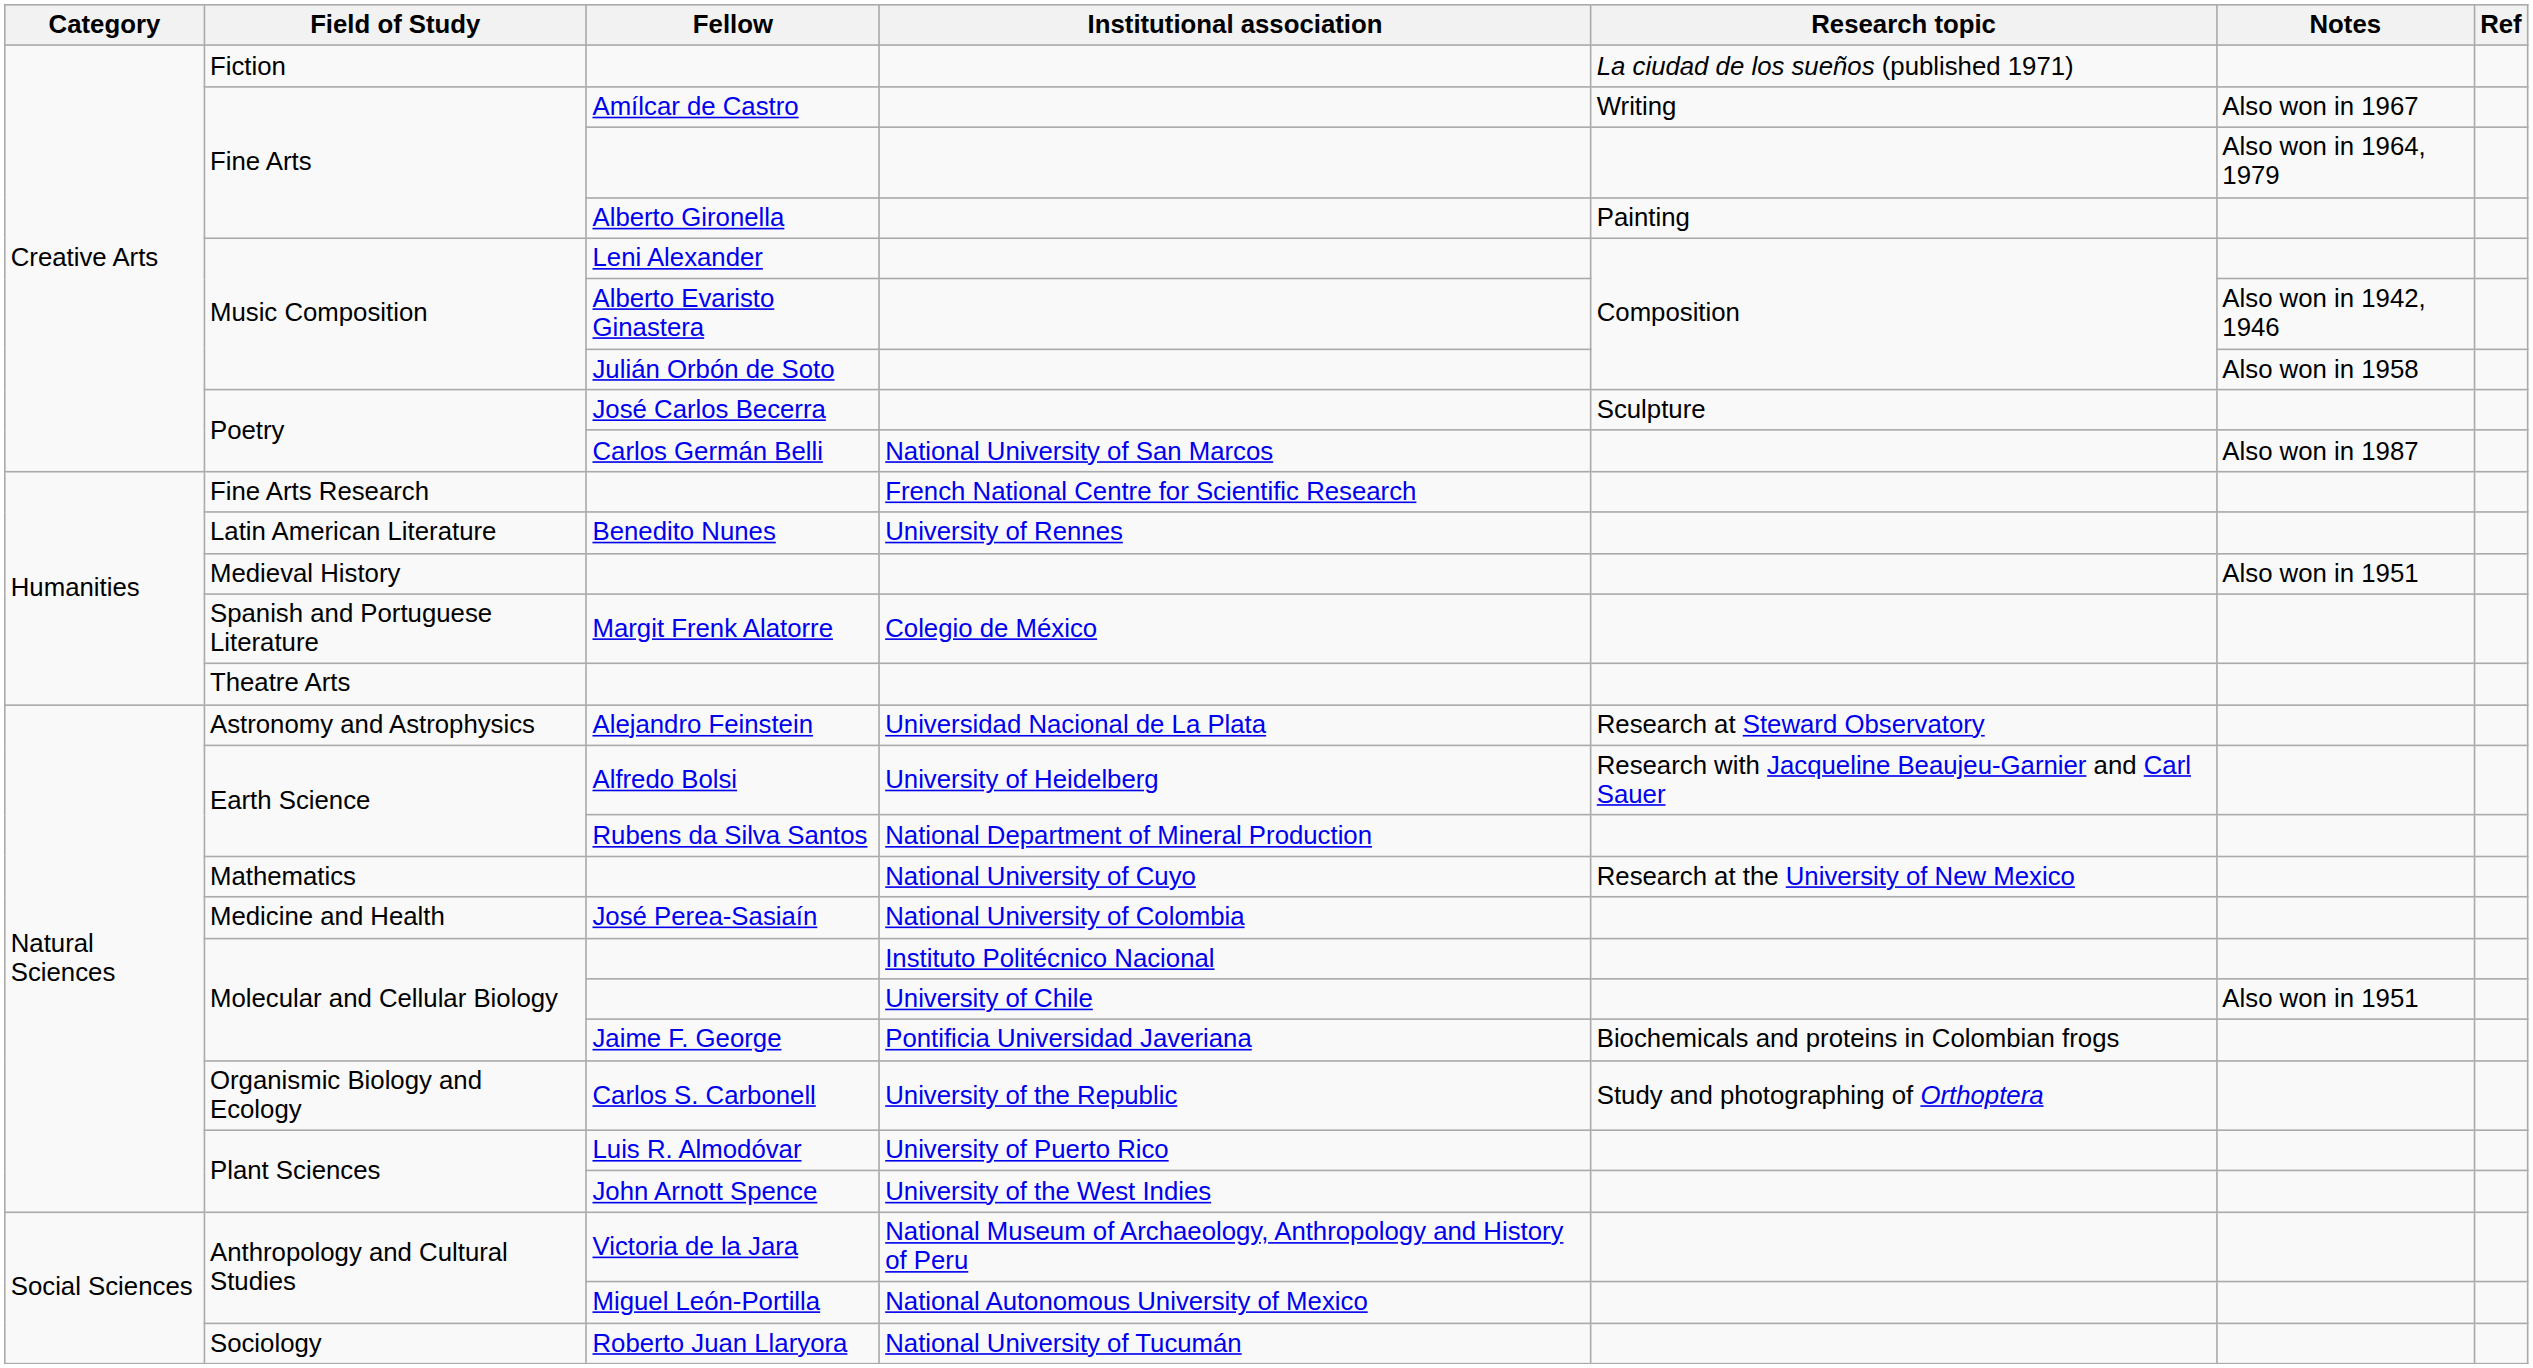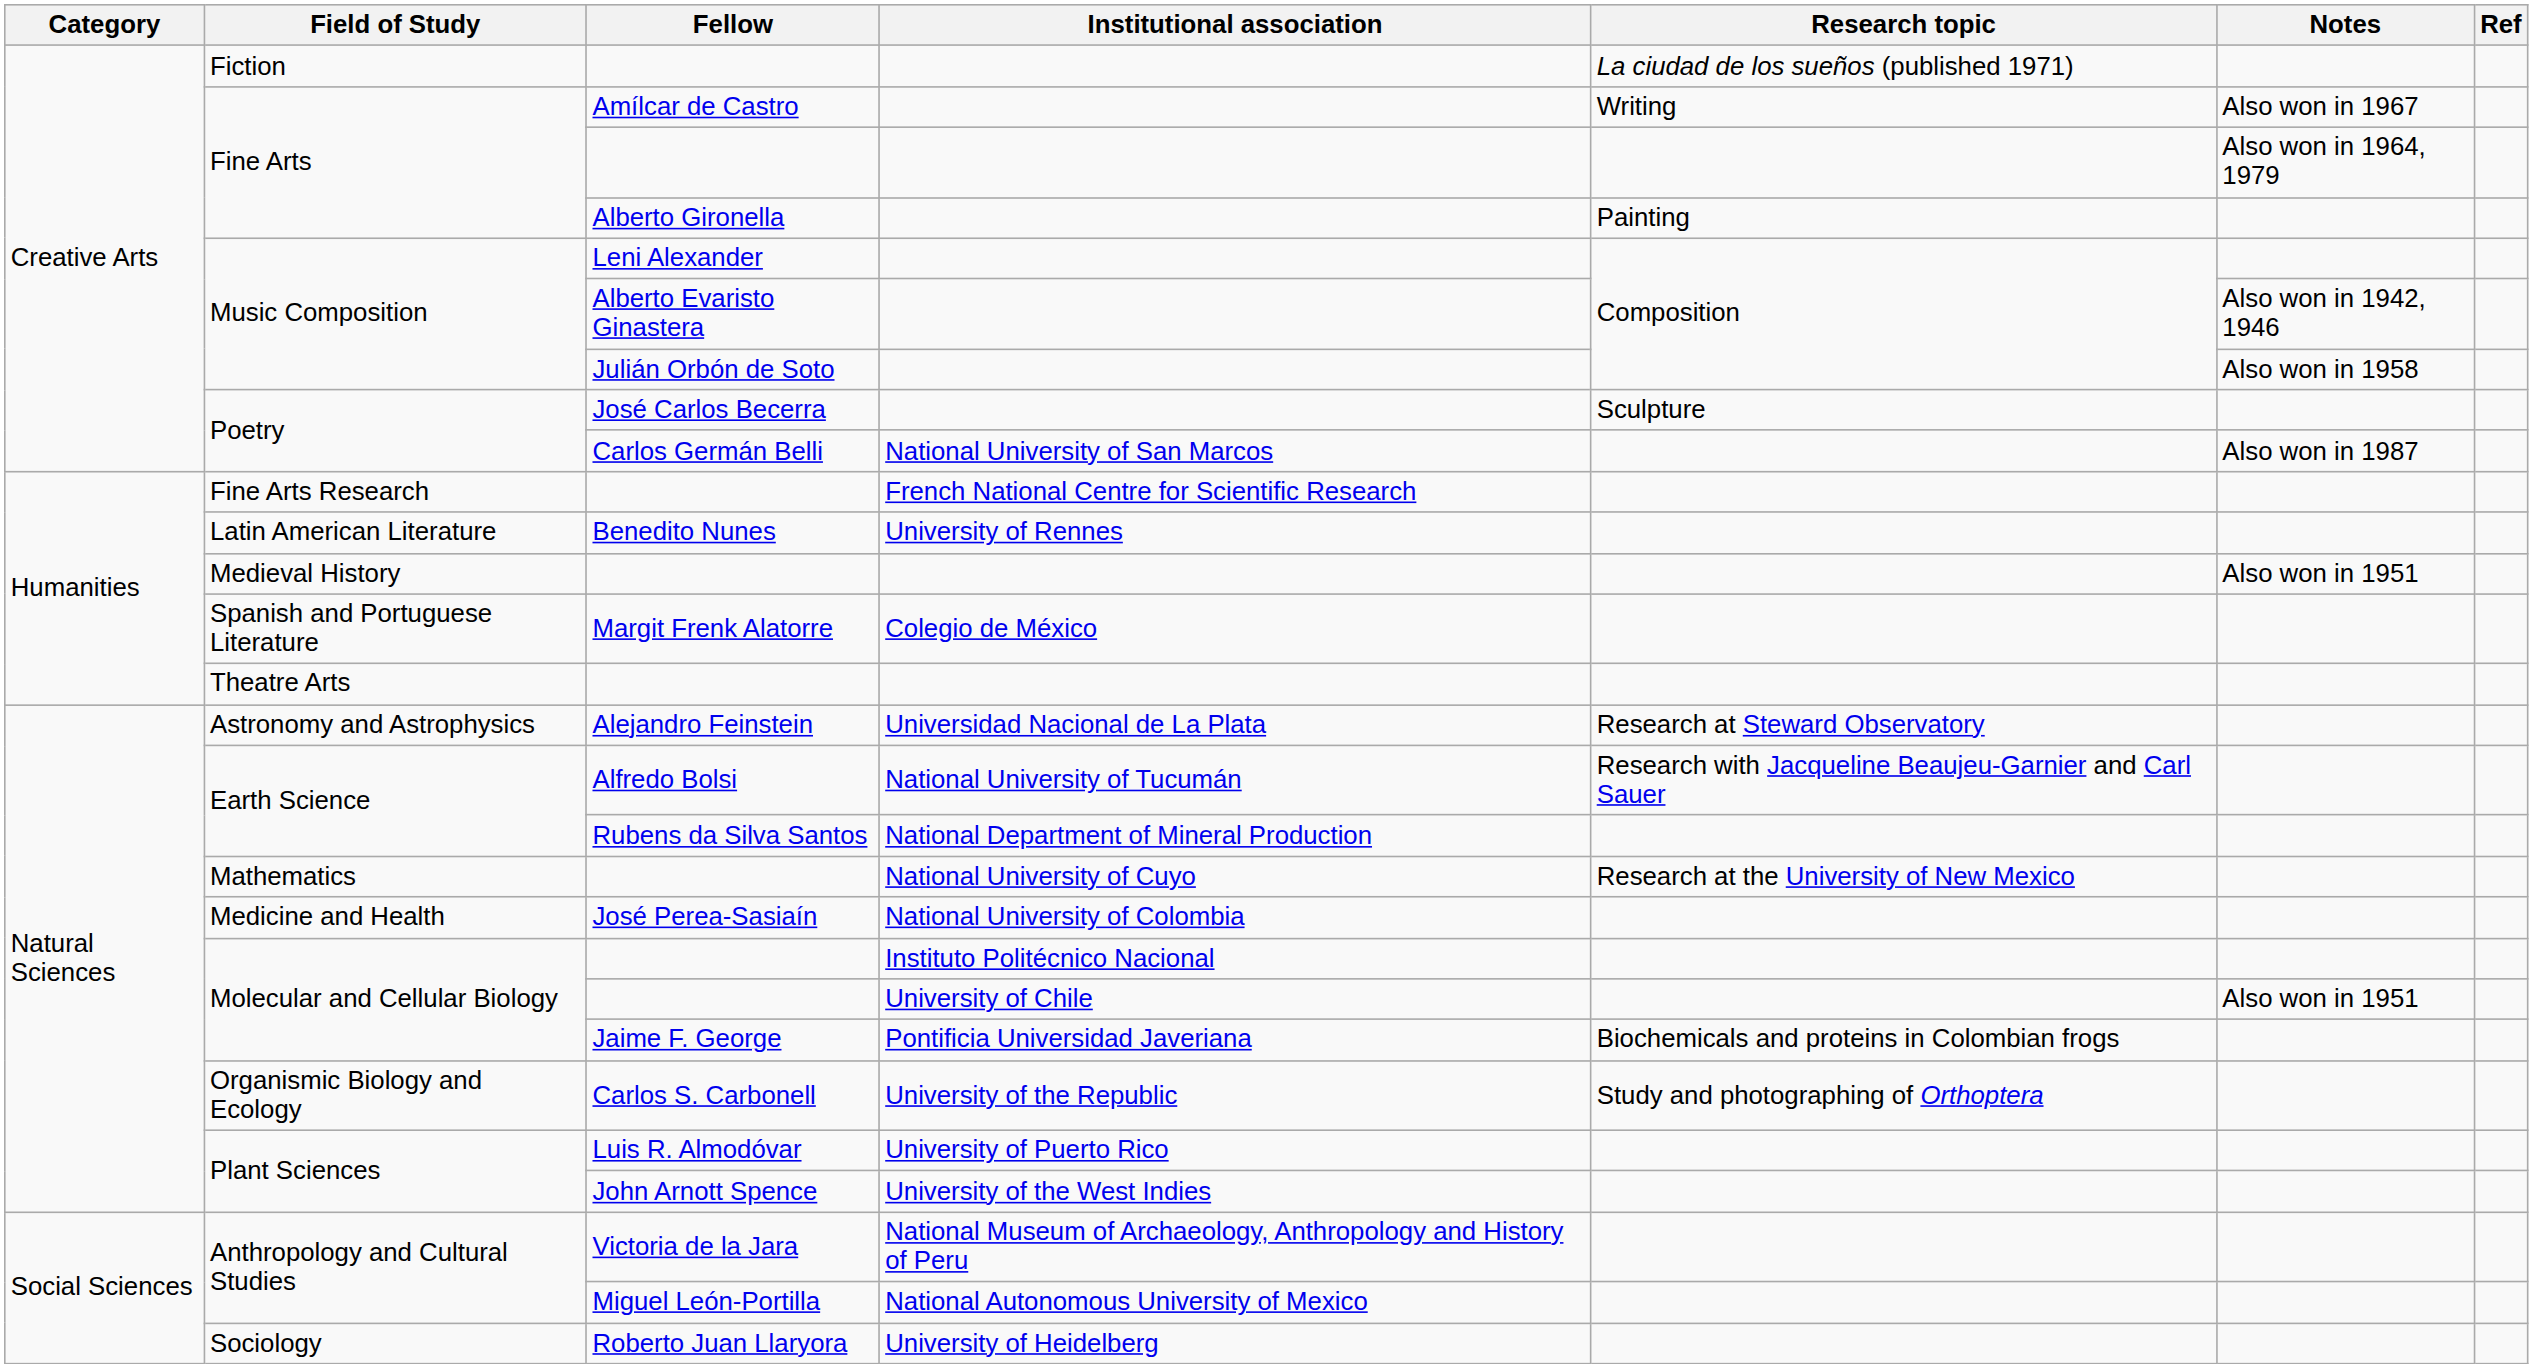Alfredo Bolsi | Institutional association: University of Heidelberg -> National University of Tucumán
Roberto Juan Llaryora | Institutional association: National University of Tucumán -> University of Heidelberg
